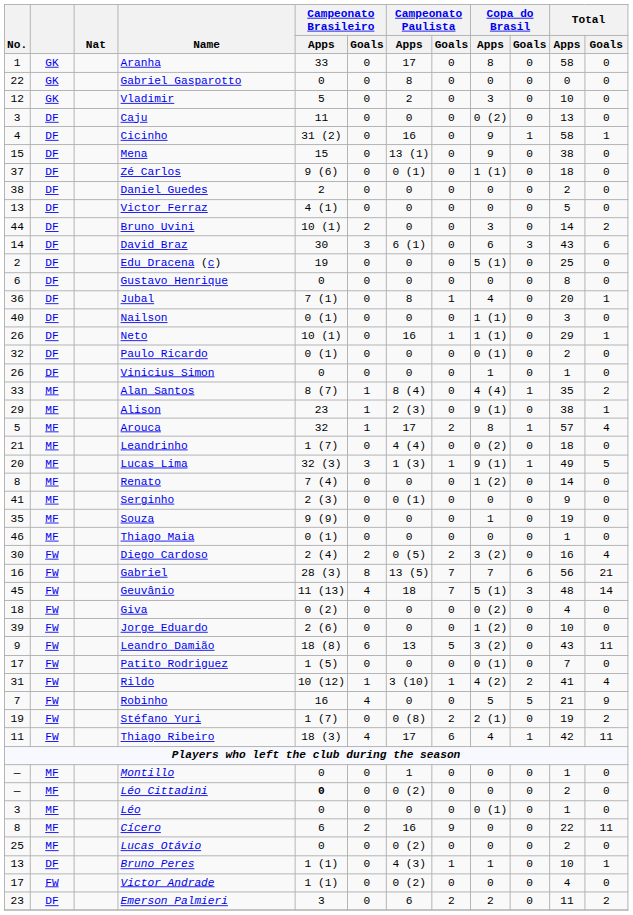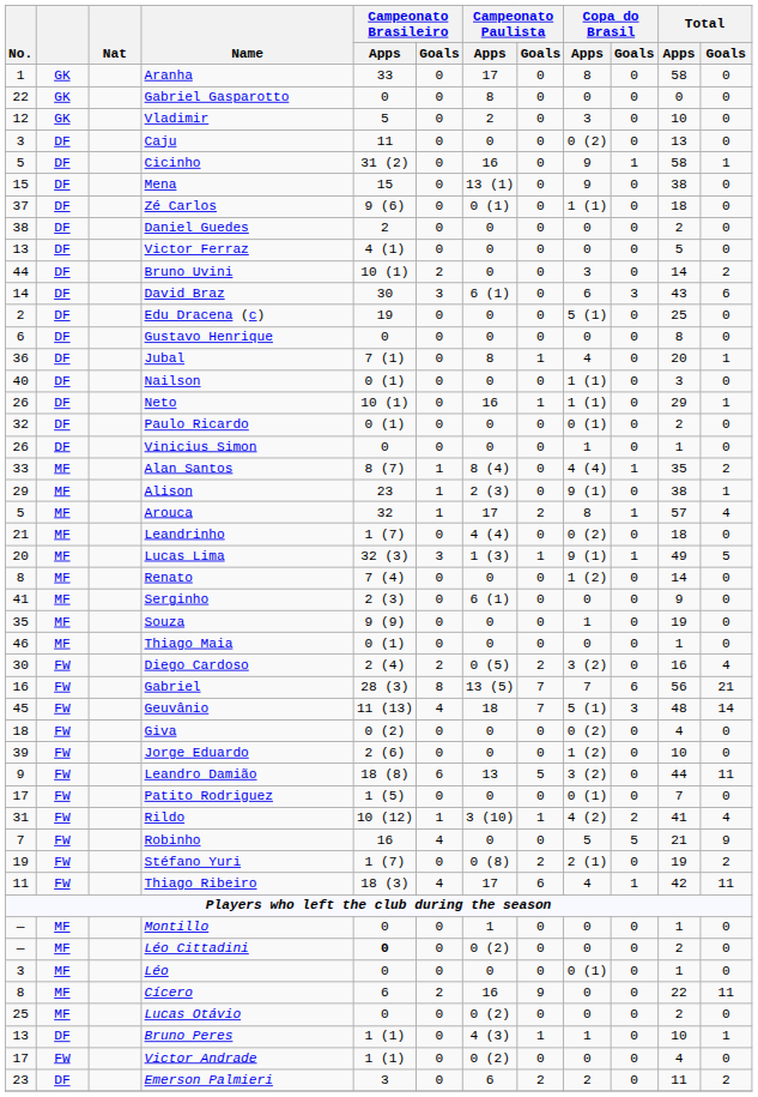Cicinho | No.: 4 -> 5
Serginho | Campeonato Paulista / Apps: 0 (1) -> 6 (1)
Leandro Damião | Total / Apps: 43 -> 44
